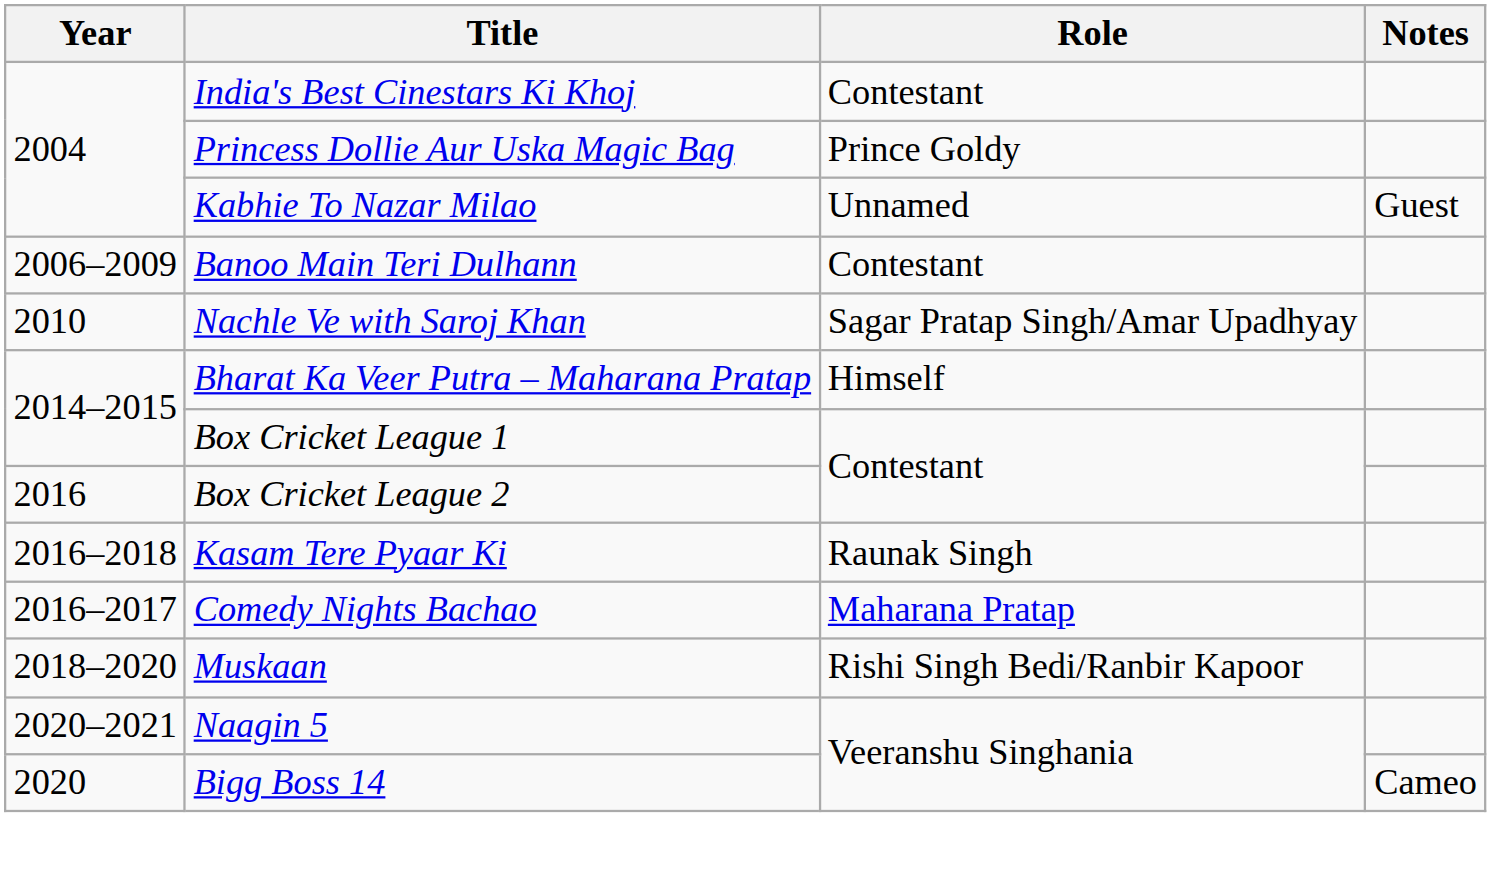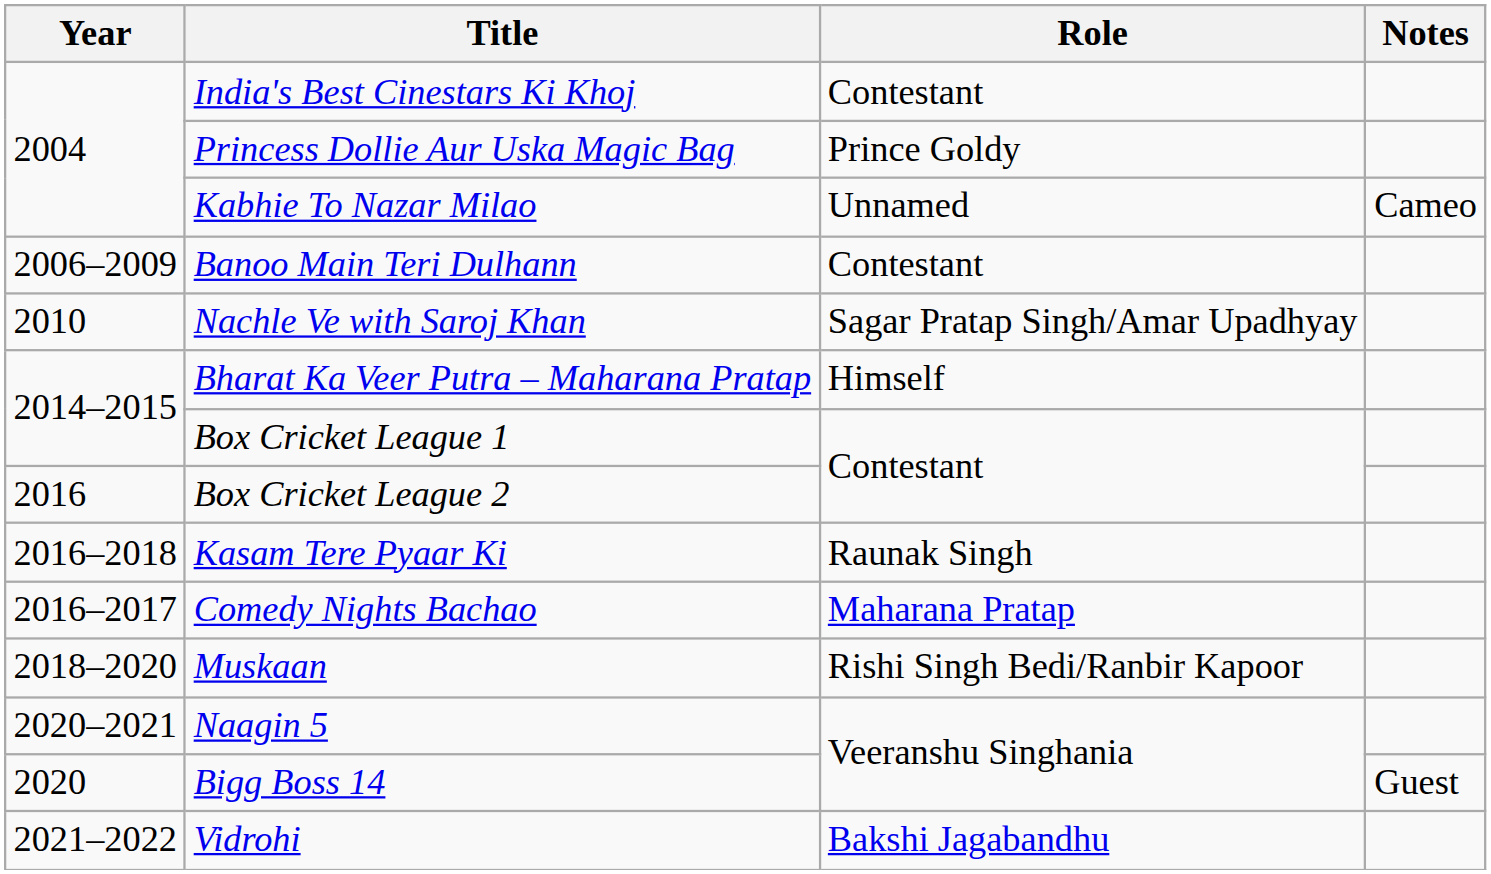Kabhie To Nazar Milao | Notes: Guest -> Cameo
Bigg Boss 14 | Notes: Cameo -> Guest
+ row: 2021–2022 | Vidrohi | Bakshi Jagabandhu
